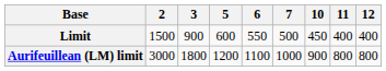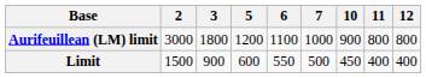rows swapped: Limit <-> Aurifeuillean (LM) limit
